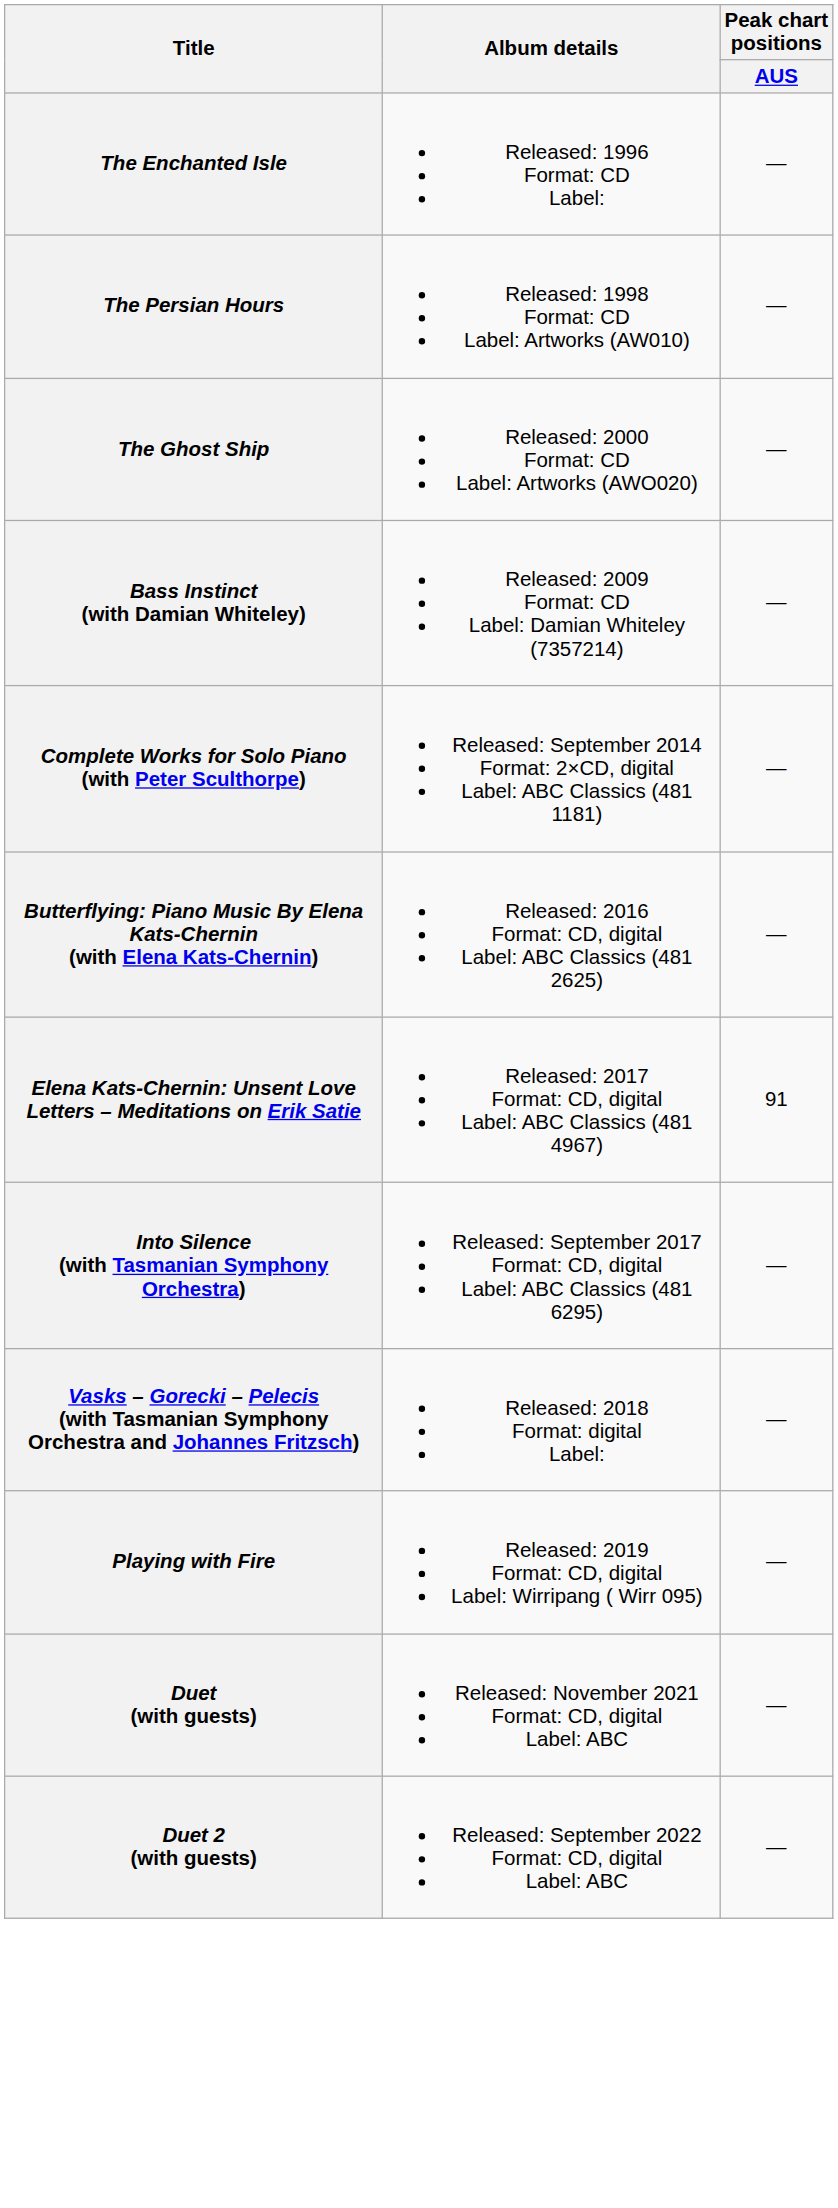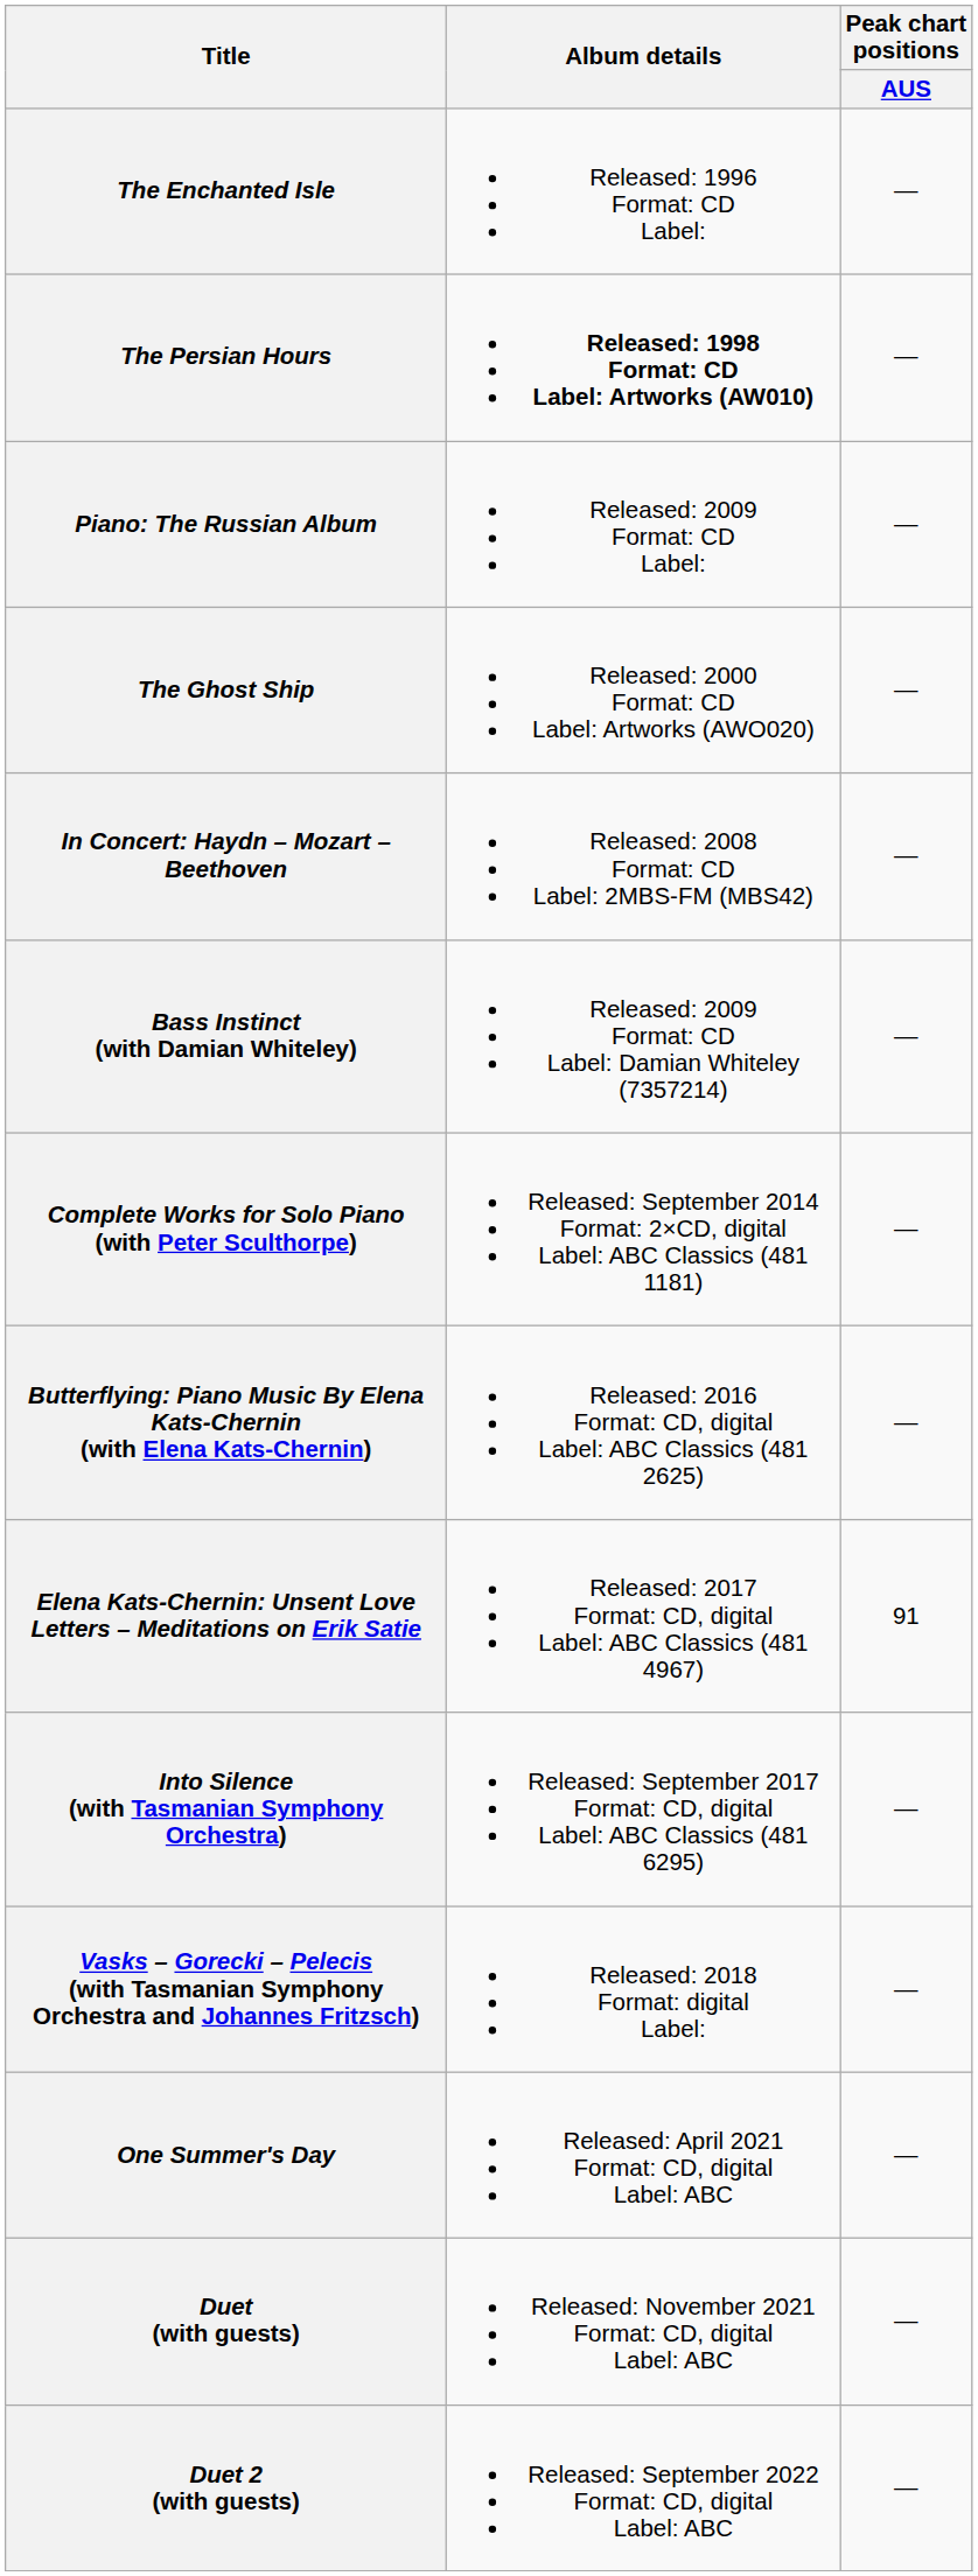The Persian Hours | Album details: normal -> bold
+ row: Piano: The Russian Album | Released: 2009 Format: CD Label: | —
+ row: In Concert: Haydn – Mozart – Beethoven | Released: 2008 Format: CD Label: 2MBS-FM (MBS42) | —
- row: Playing with Fire | Released: 2019 Format: CD, digital Label: Wirripang ( Wirr 095) | —
+ row: One Summer's Day | Released: April 2021 Format: CD, digital Label: ABC | —
